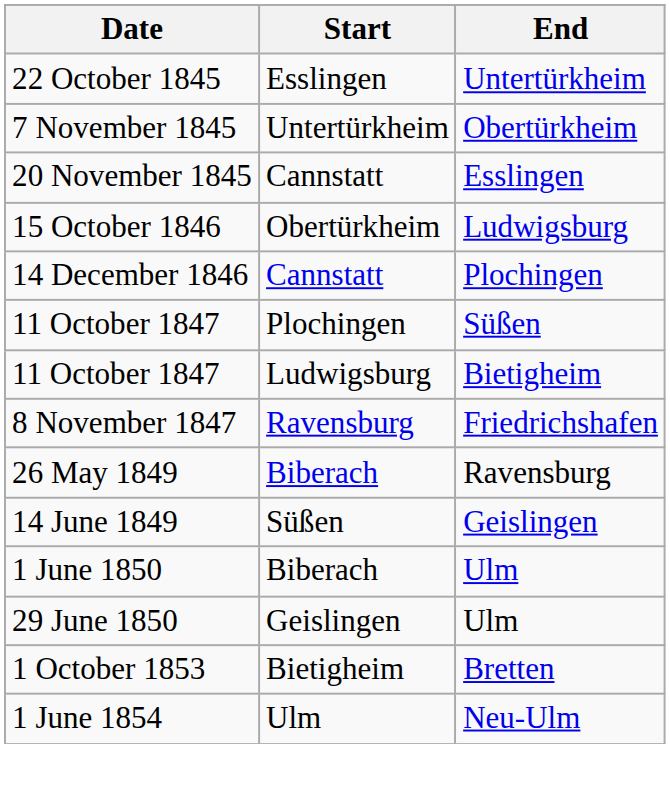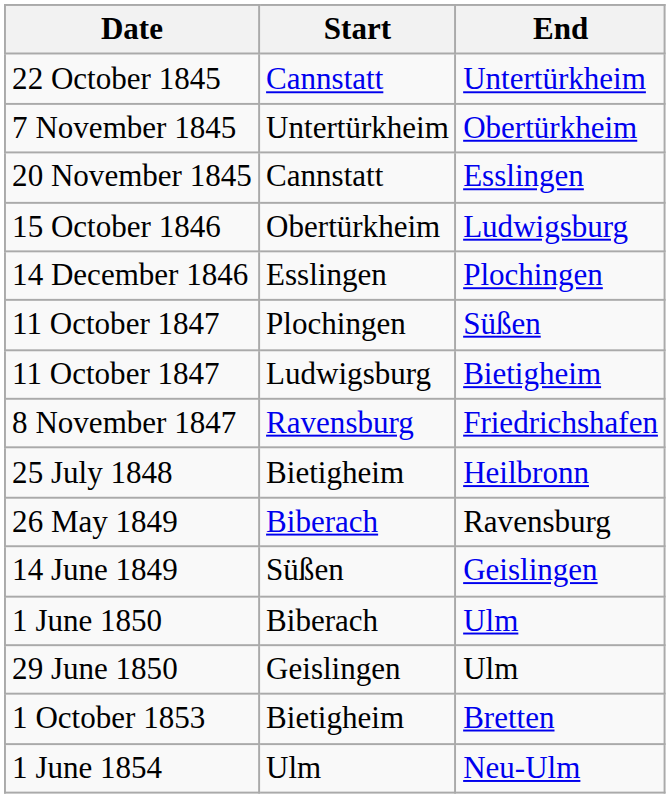22 October 1845 | Start: Esslingen -> Cannstatt
14 December 1846 | Start: Cannstatt -> Esslingen
+ row: 25 July 1848 | Bietigheim | Heilbronn
